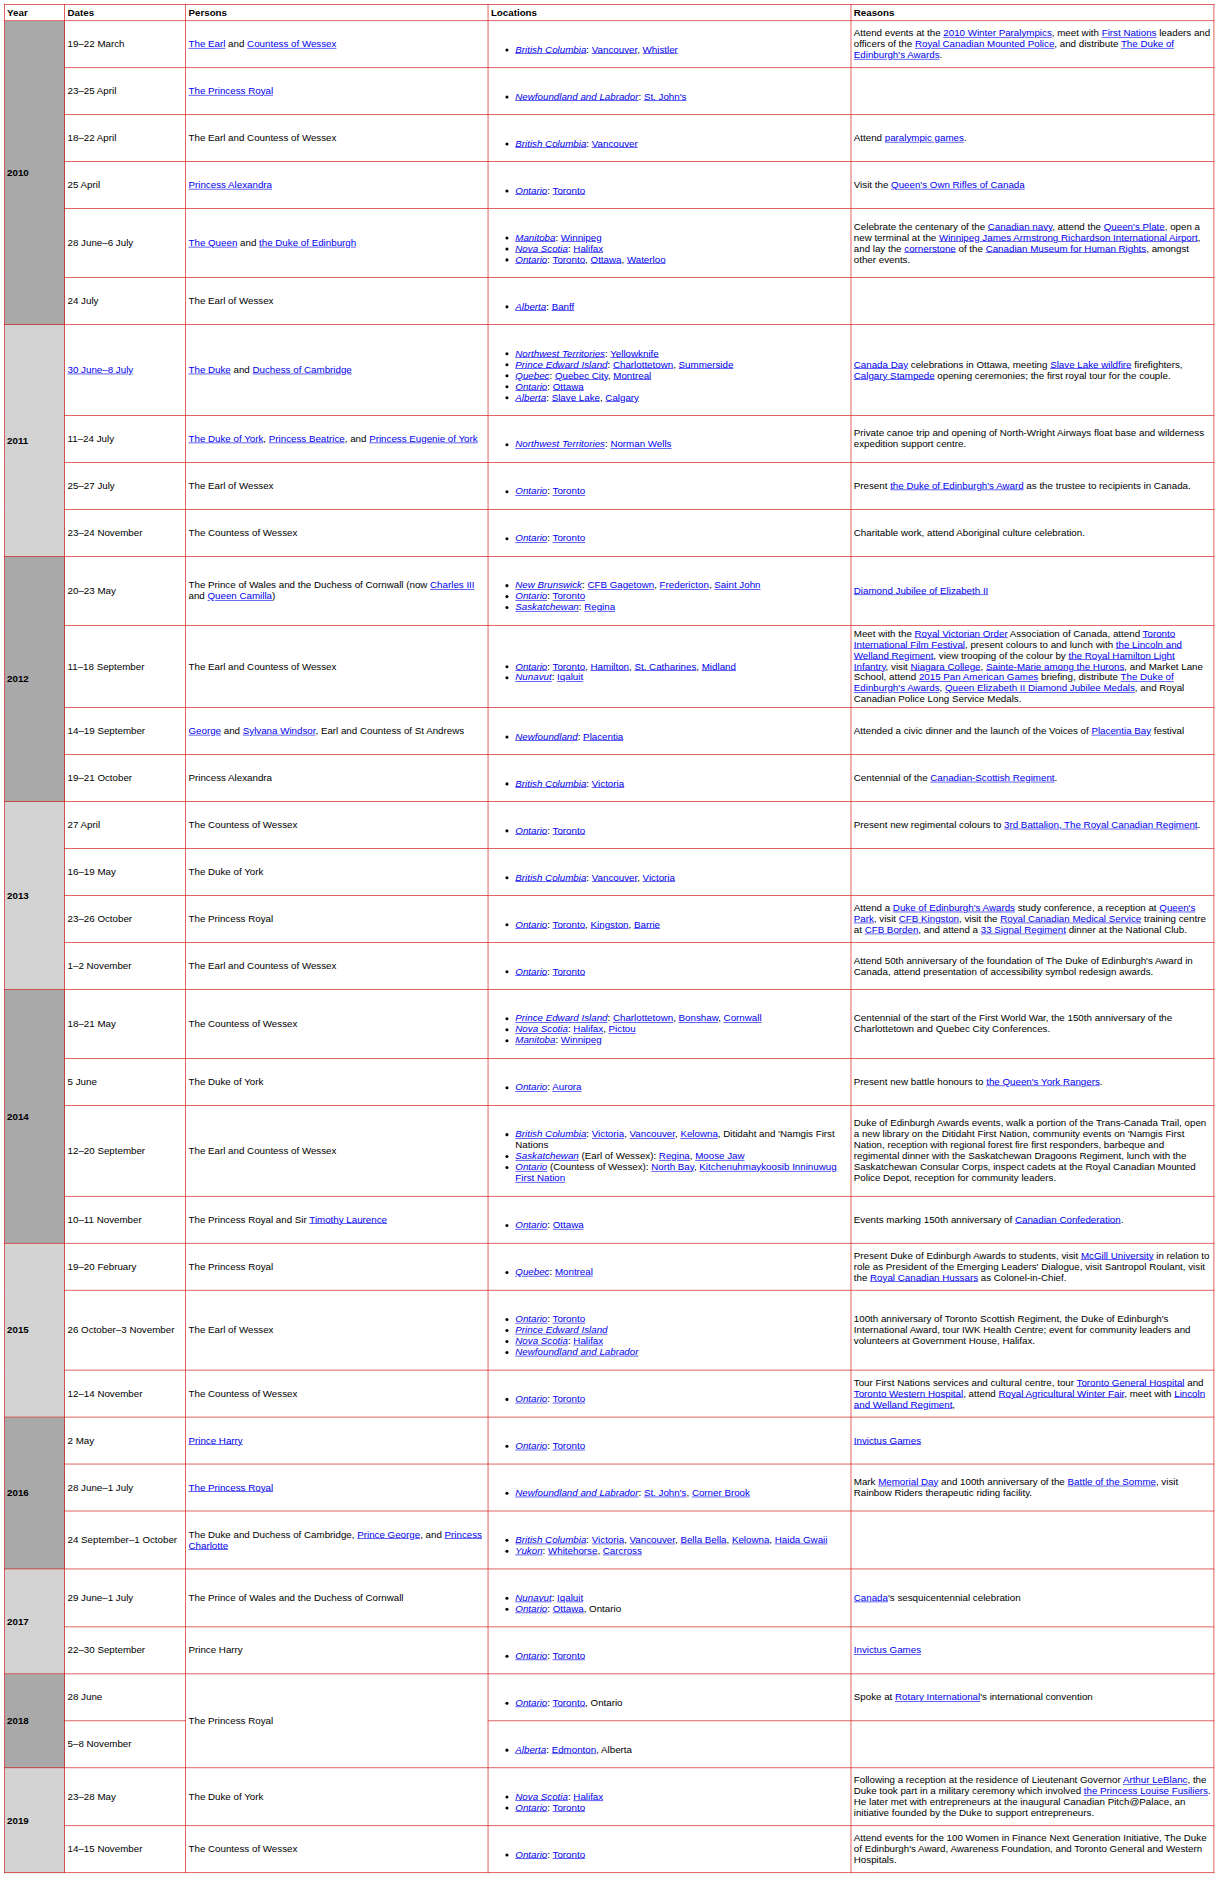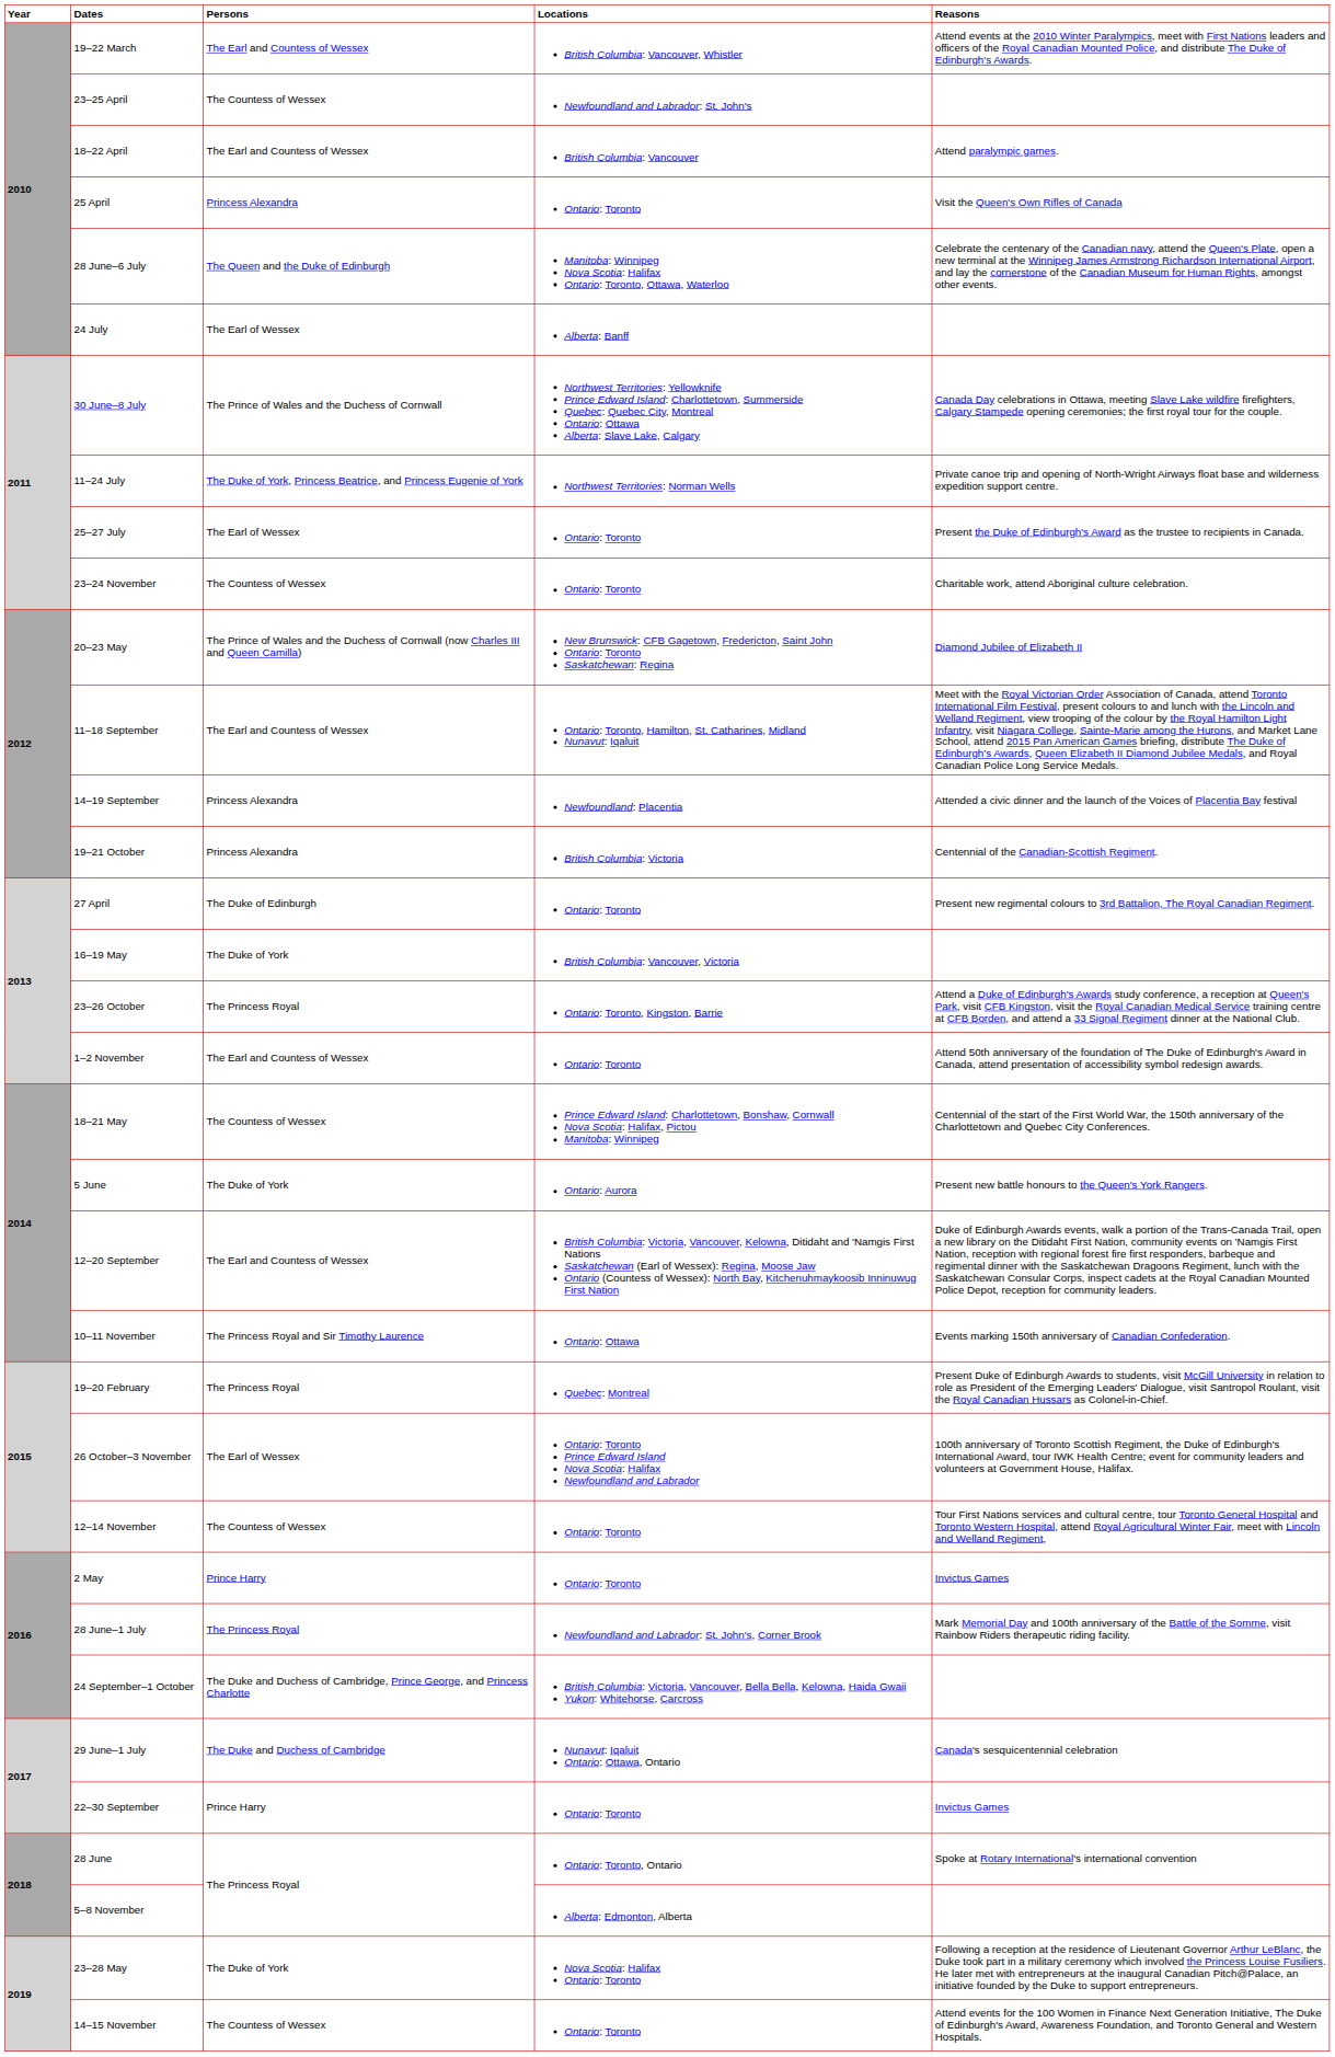23–25 April | Persons: The Princess Royal -> The Countess of Wessex
30 June–8 July | Persons: The Duke and Duchess of Cambridge -> The Prince of Wales and the Duchess of Cornwall
14–19 September | Persons: George and Sylvana Windsor, Earl and Countess of St Andrews -> Princess Alexandra
27 April | Persons: The Countess of Wessex -> The Duke of Edinburgh
29 June–1 July | Persons: The Prince of Wales and the Duchess of Cornwall -> The Duke and Duchess of Cambridge
